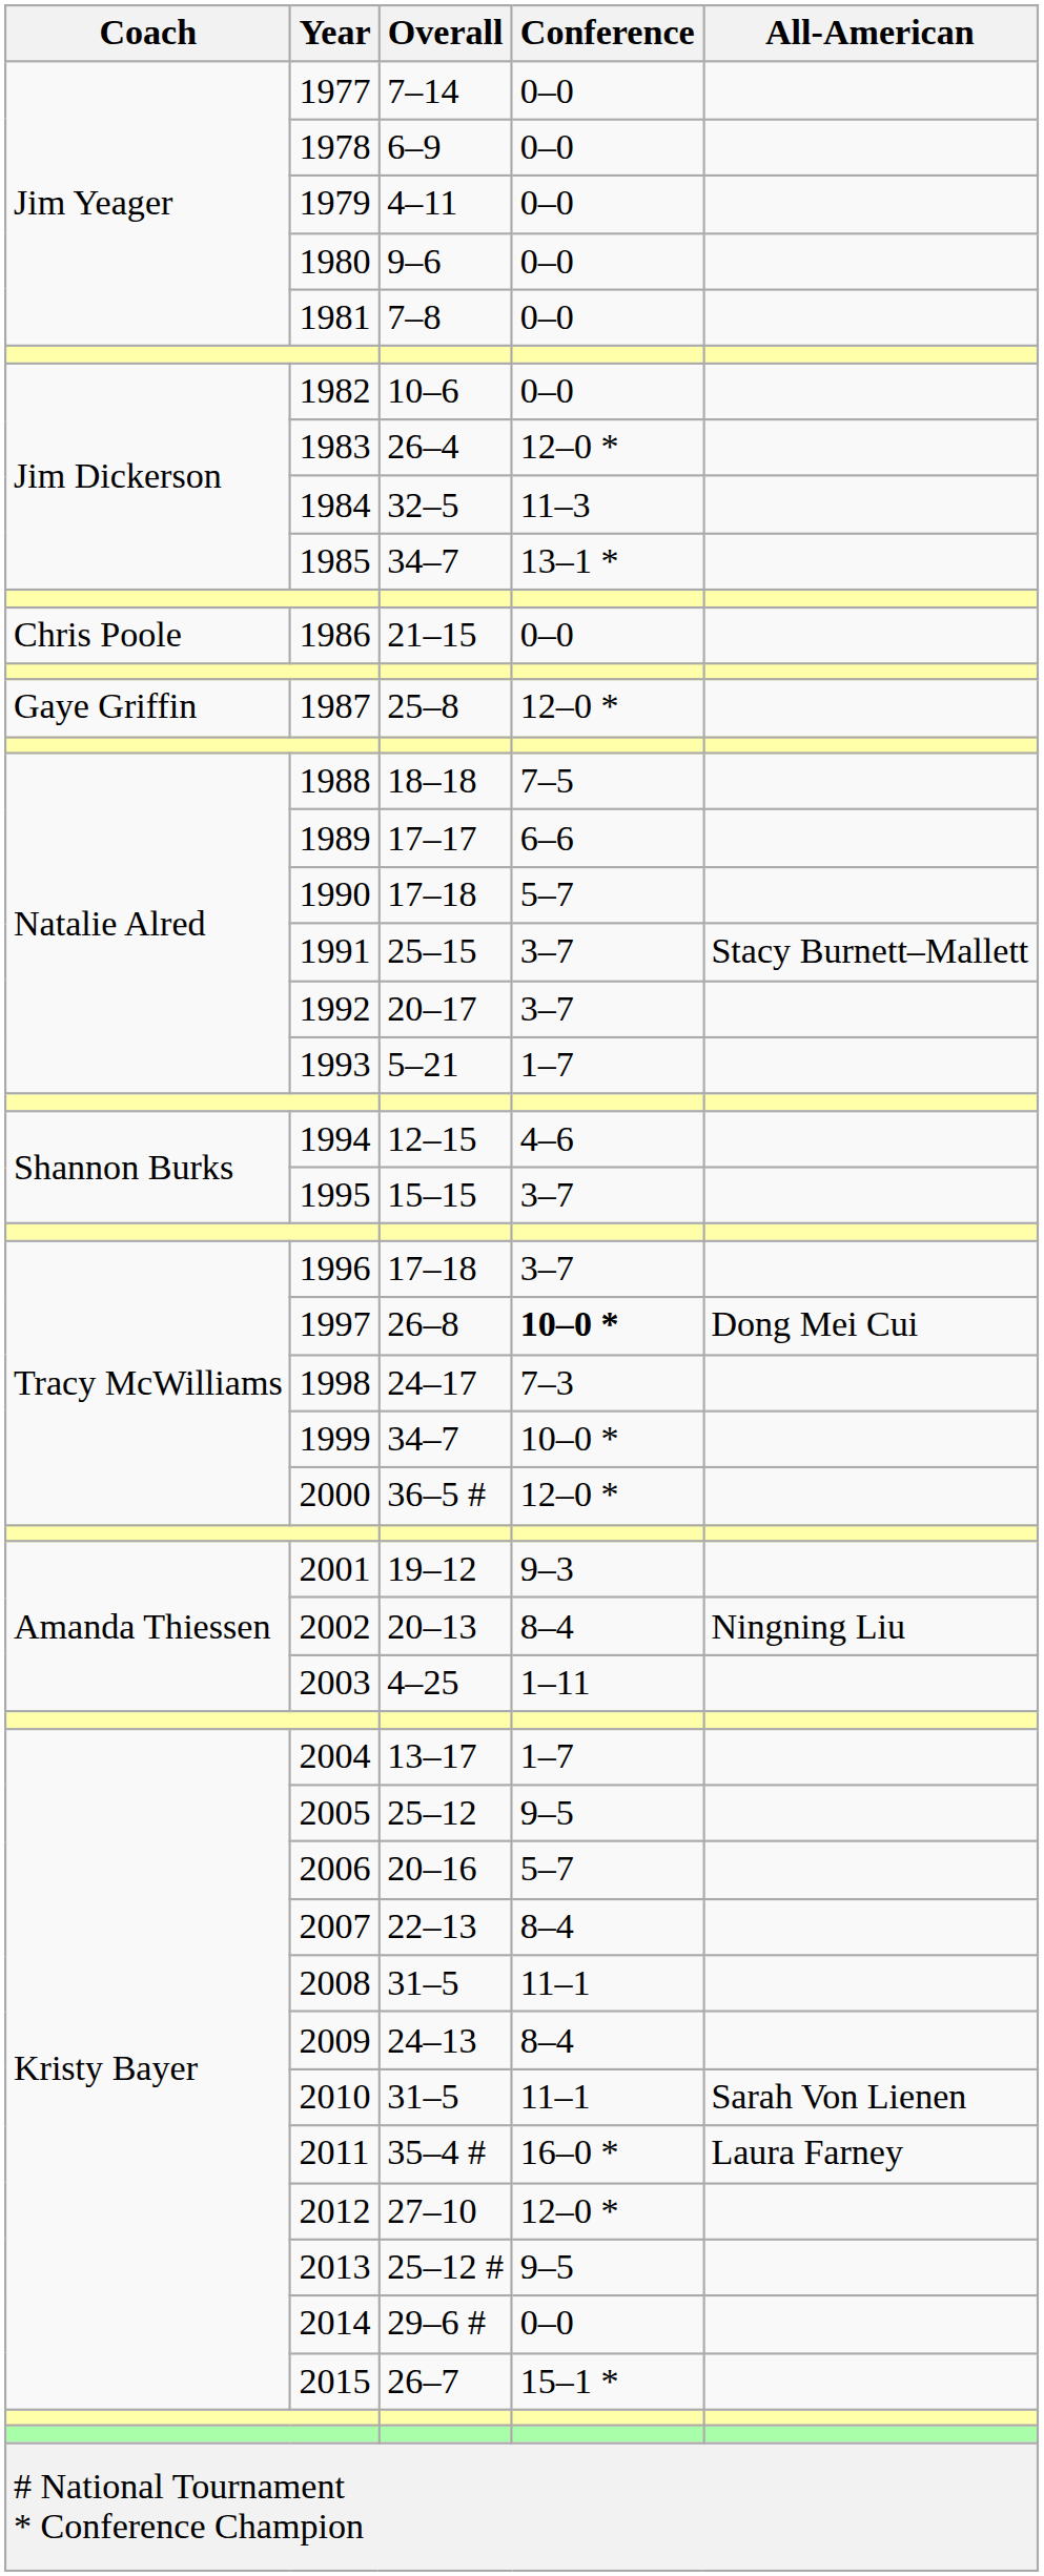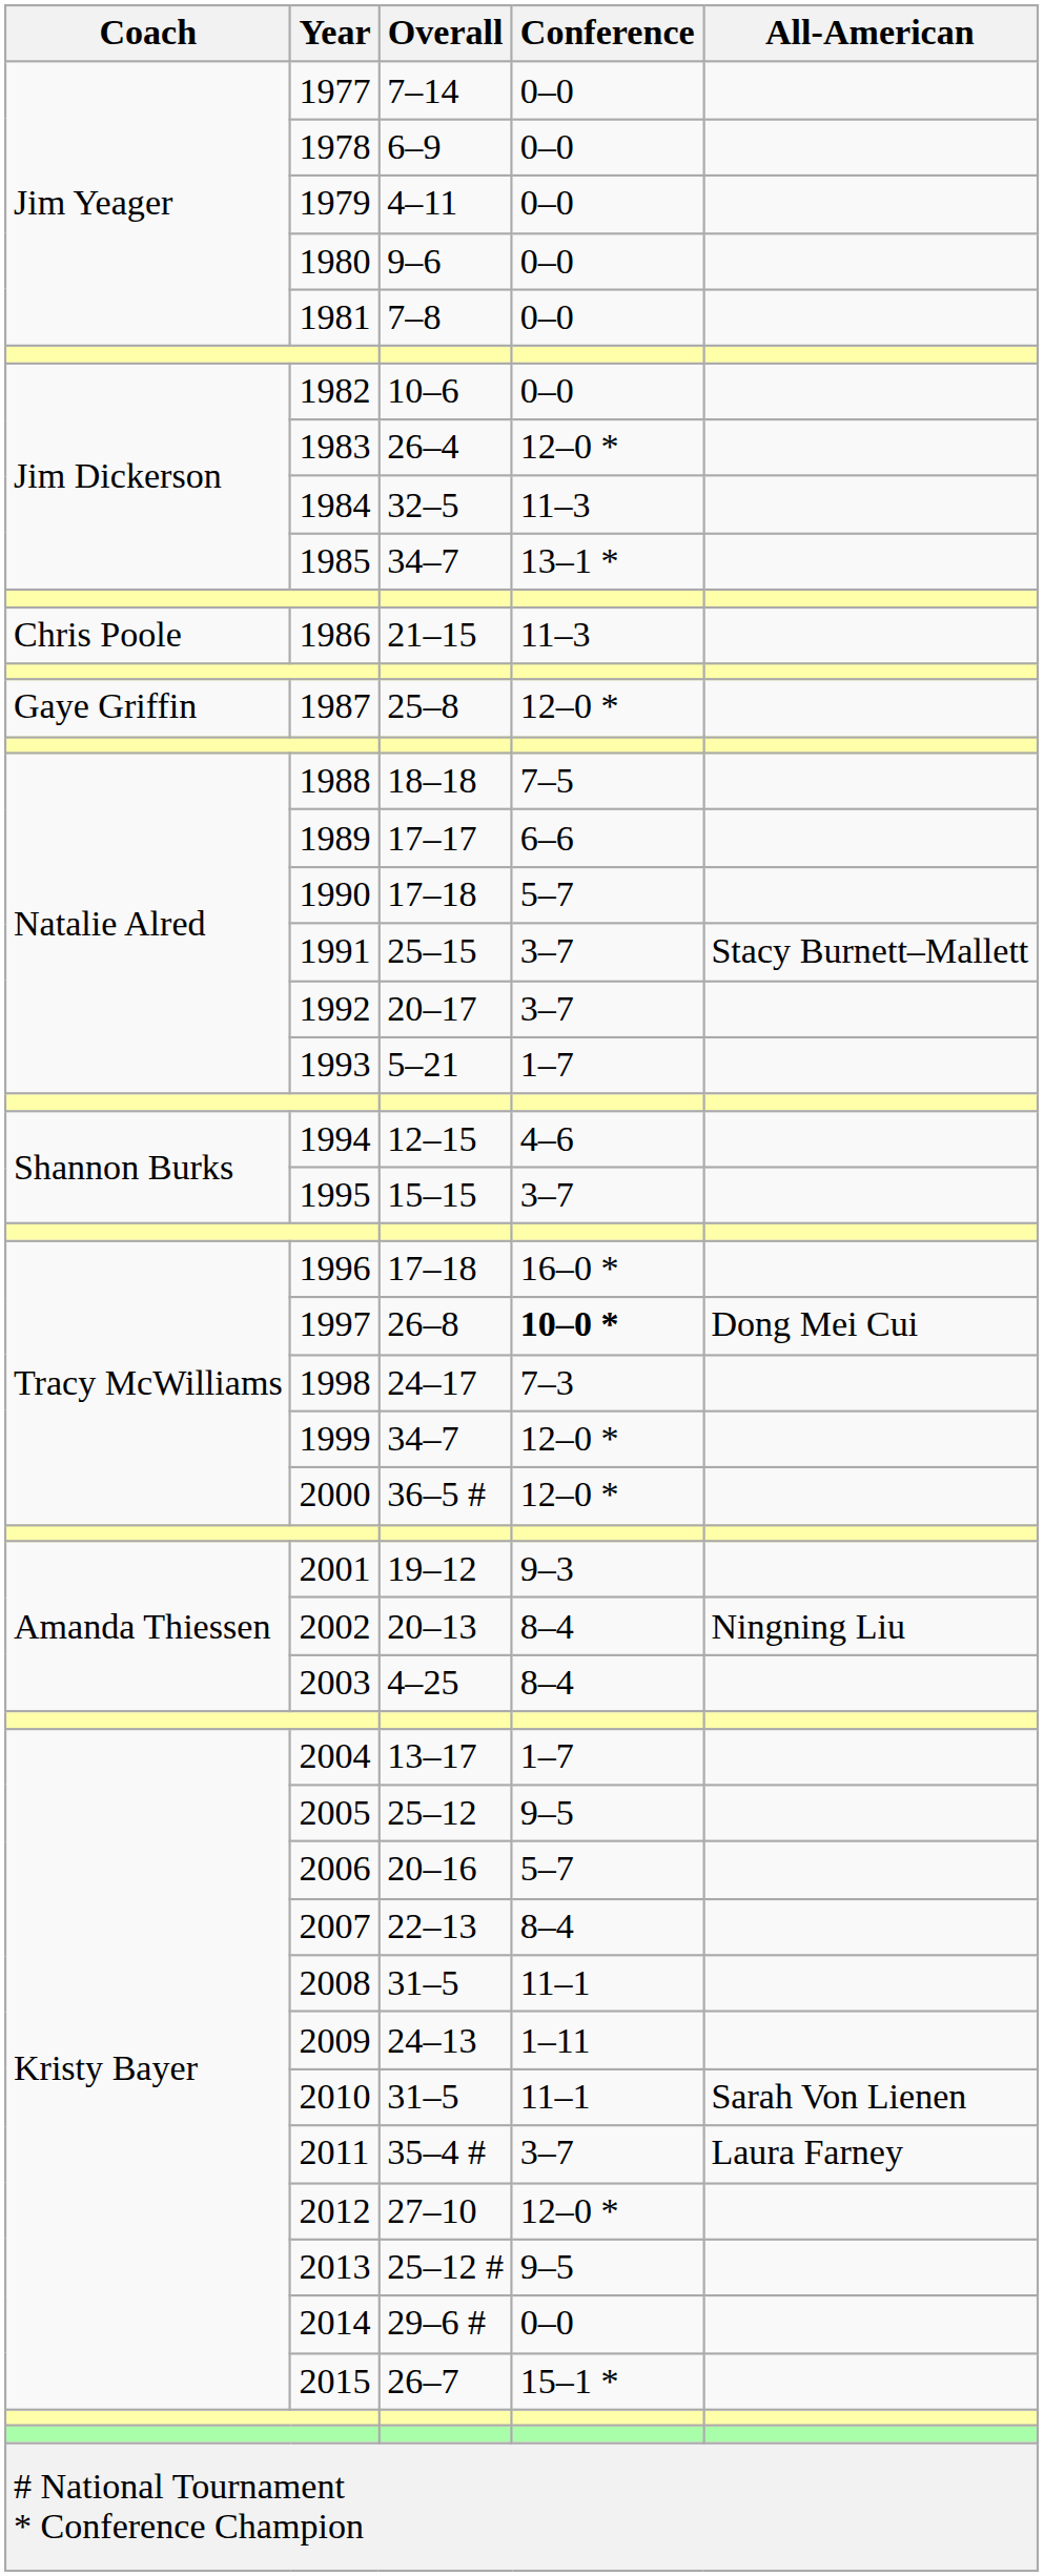1986 | Conference: 0–0 -> 11–3
1996 | Conference: 3–7 -> 16–0 *
1999 | Conference: 10–0 * -> 12–0 *
2003 | Conference: 1–11 -> 8–4
2009 | Conference: 8–4 -> 1–11
2011 | Conference: 16–0 * -> 3–7
